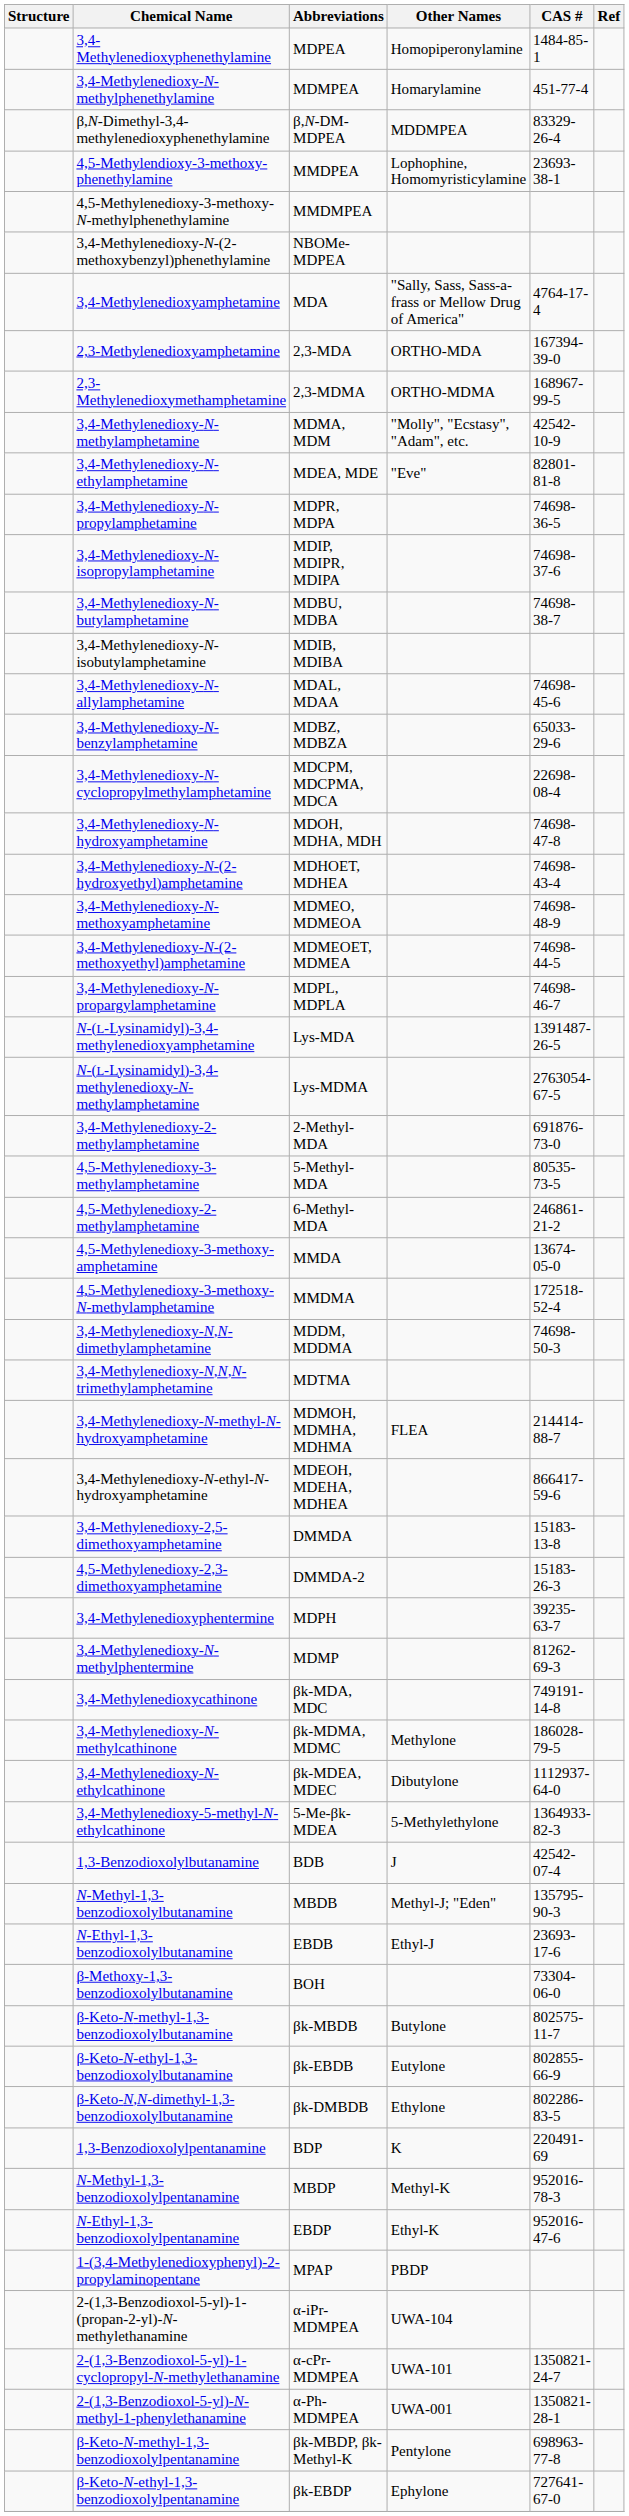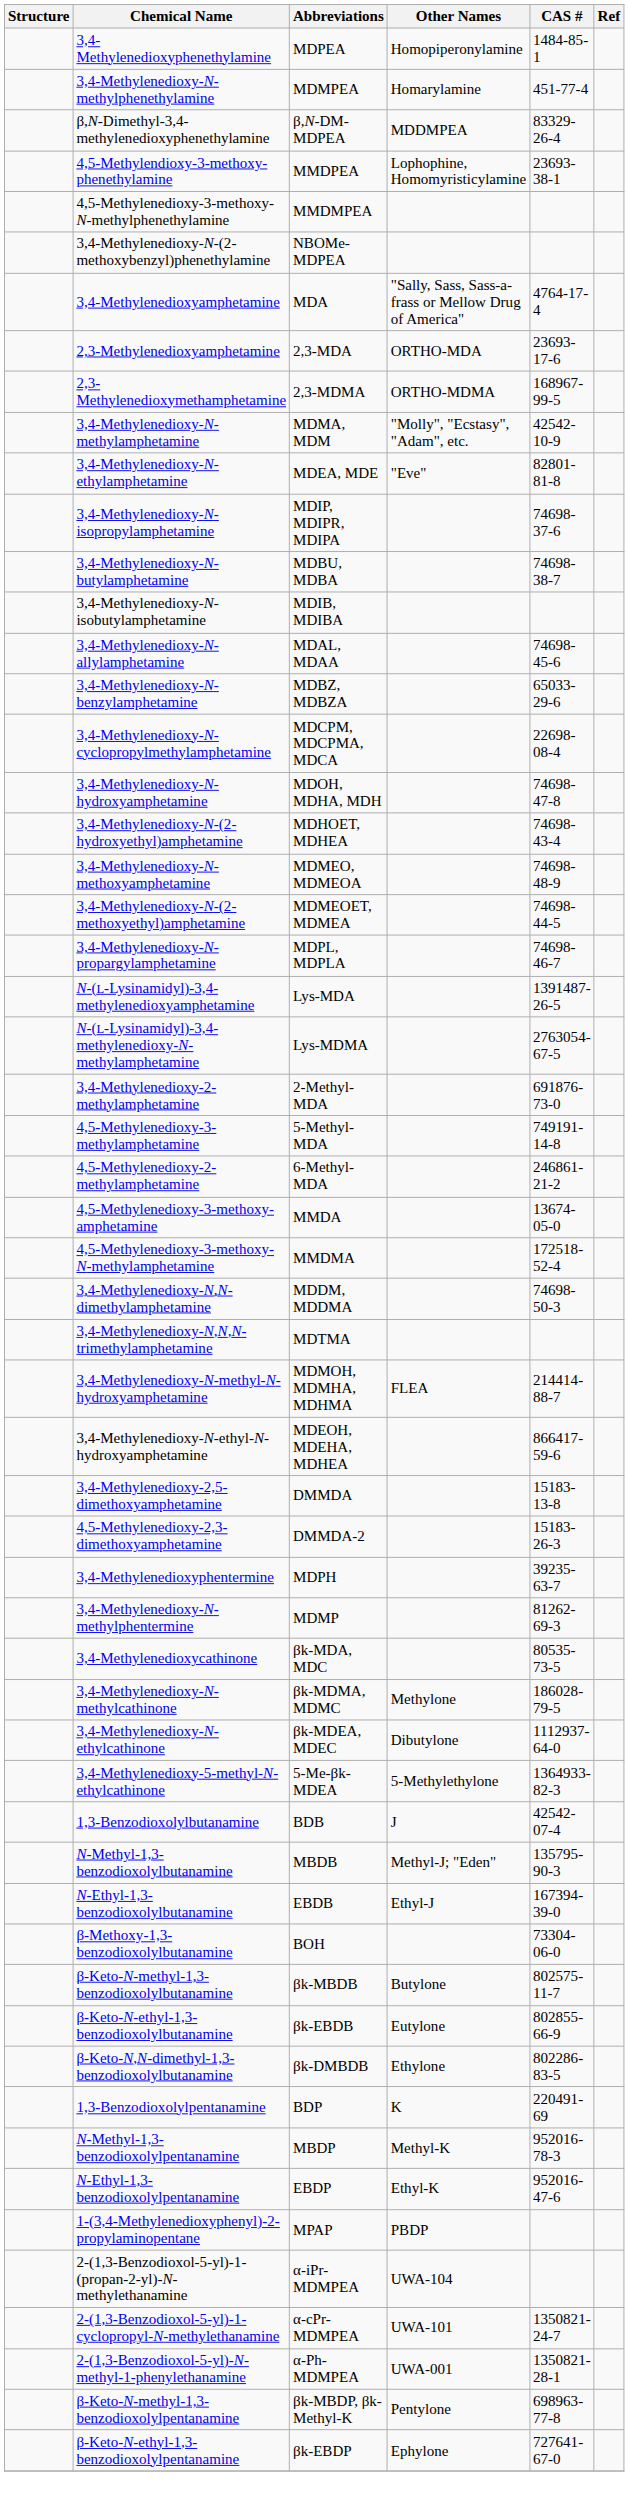2,3-Methylenedioxyamphetamine | CAS #: 167394-39-0 -> 23693-17-6
- row: 3,4-Methylenedioxy-N-propylamphetamine | MDPR, MDPA | 74698-36-5
4,5-Methylenedioxy-3-methylamphetamine | CAS #: 80535-73-5 -> 749191-14-8
3,4-Methylenedioxycathinone | CAS #: 749191-14-8 -> 80535-73-5
N-Ethyl-1,3-benzodioxolylbutanamine | CAS #: 23693-17-6 -> 167394-39-0
